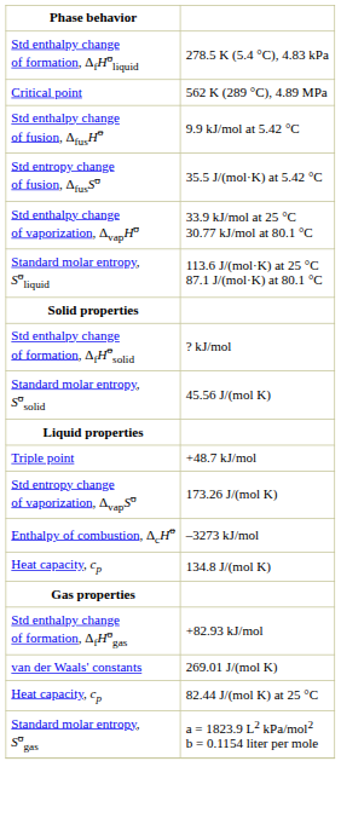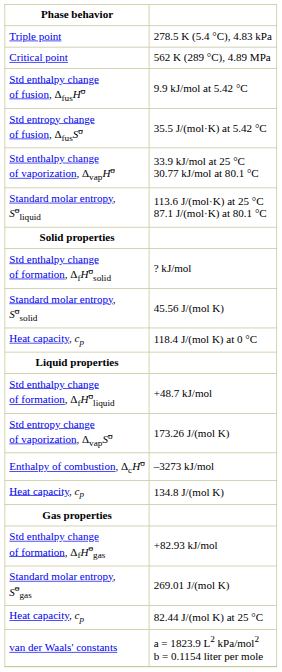278.5 K (5.4 °C), 4.83 kPa | Phase behavior: Std enthalpy change of formation, ΔfHoliquid -> Triple point
+ row: Heat capacity, cp | 118.4 J/(mol K) at 0 °C
+48.7 kJ/mol | Phase behavior: Triple point -> Std enthalpy change of formation, ΔfHoliquid
269.01 J/(mol K) | Phase behavior: van der Waals' constants -> Standard molar entropy, Sogas
a = 1823.9 L2 kPa/mol2 b = 0.1154 liter per mole | Phase behavior: Standard molar entropy, Sogas -> van der Waals' constants
